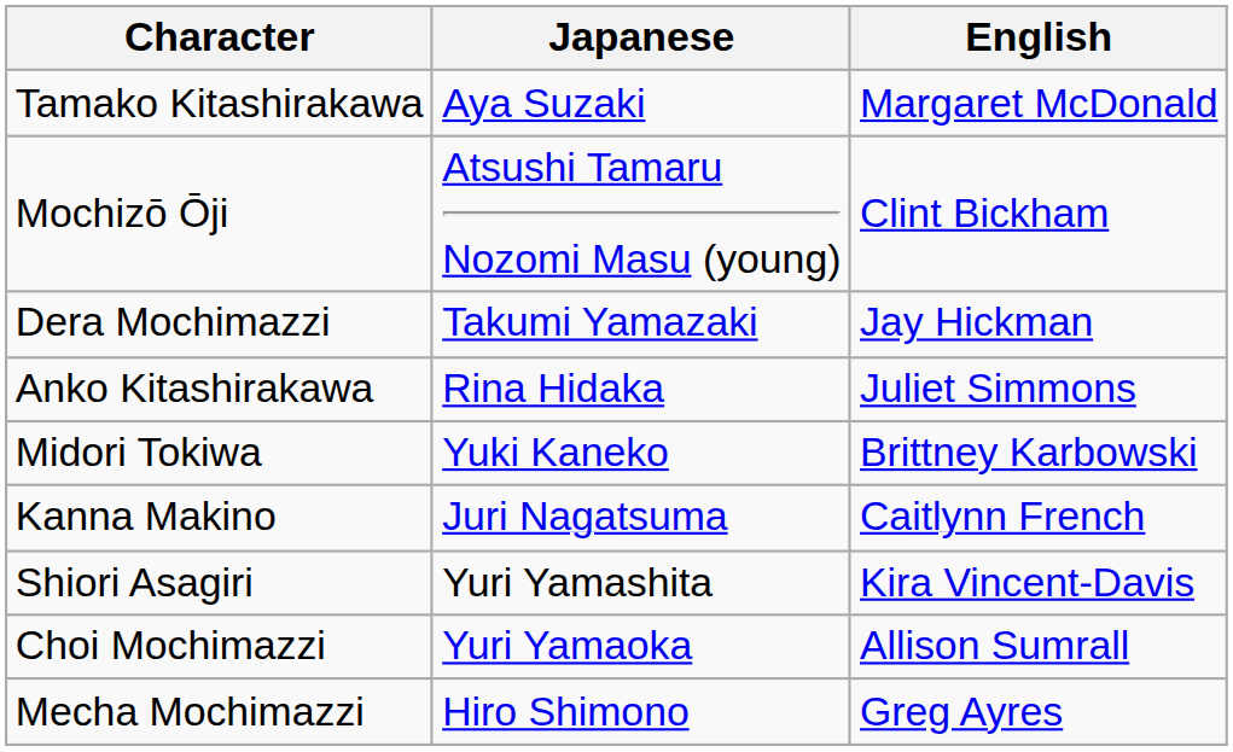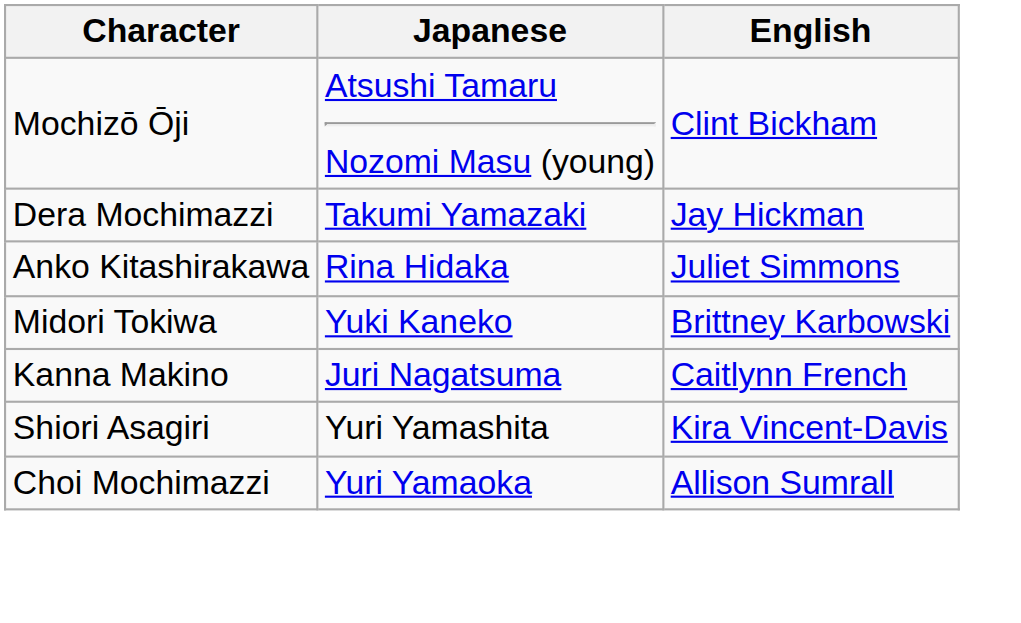- row: Tamako Kitashirakawa | Aya Suzaki | Margaret McDonald
- row: Mecha Mochimazzi | Hiro Shimono | Greg Ayres
